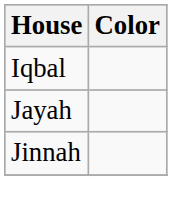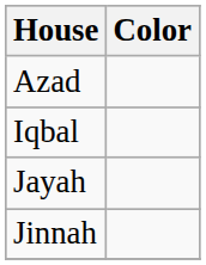+ row: Azad
